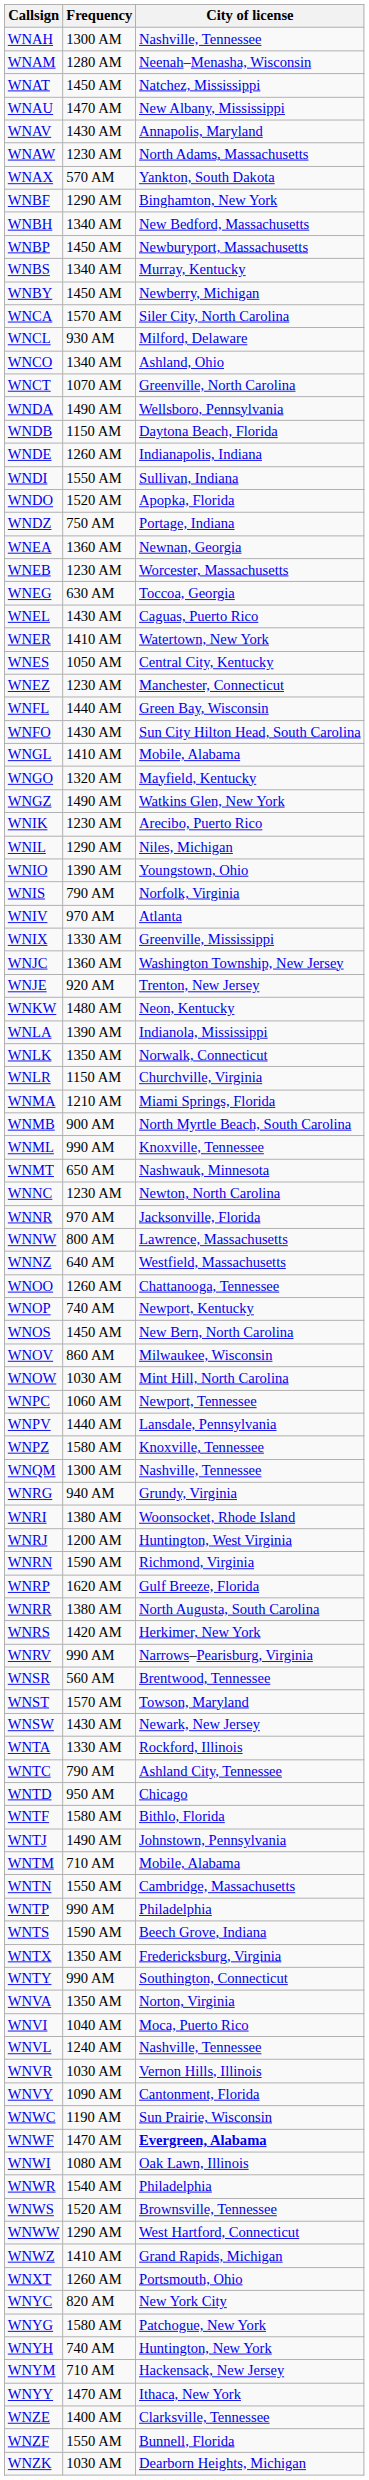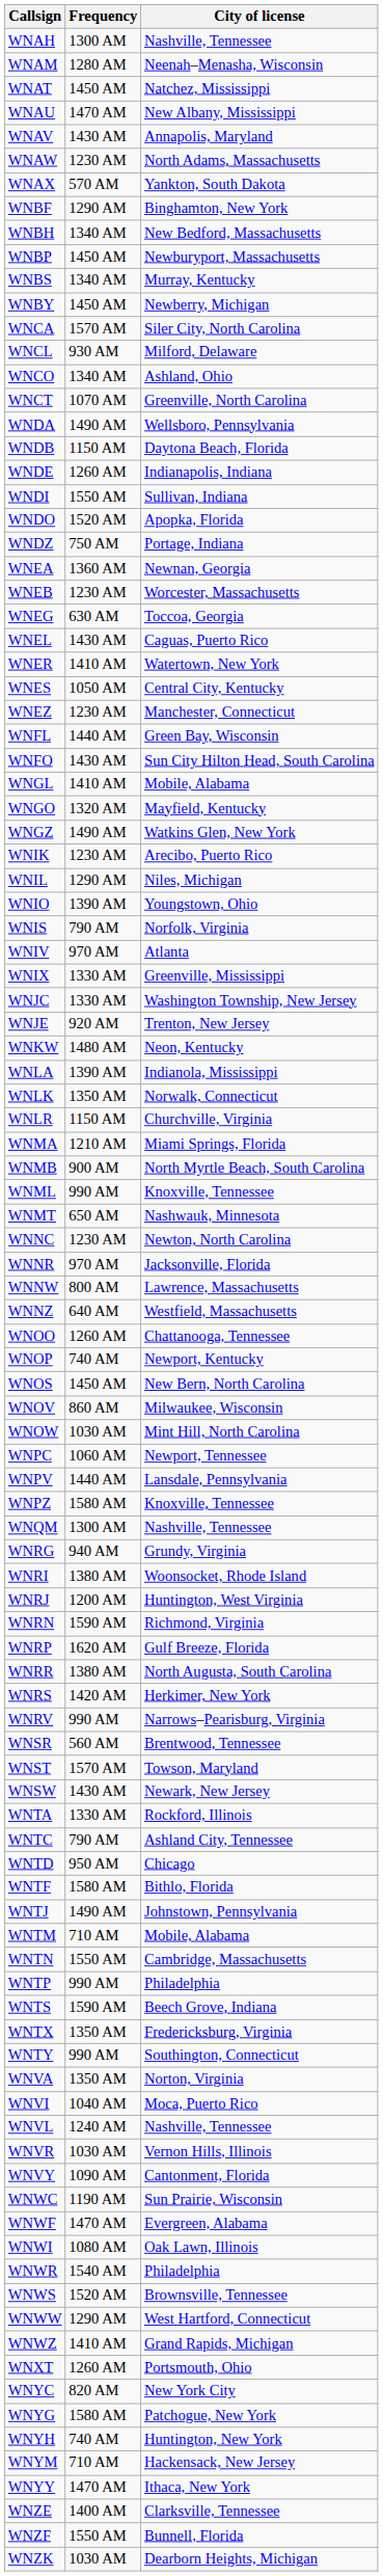WNJC | Frequency: 1360 AM -> 1330 AM
WNWF | City of license: bold -> normal
